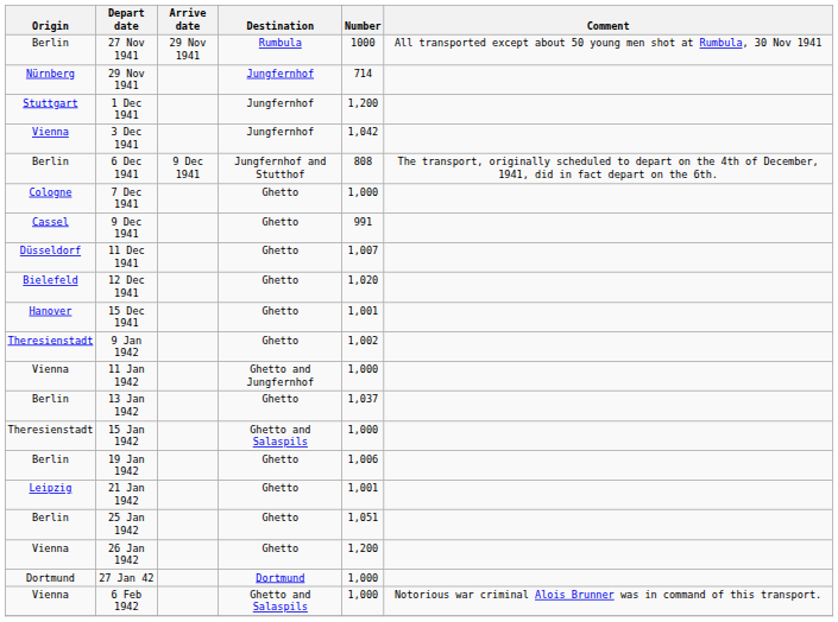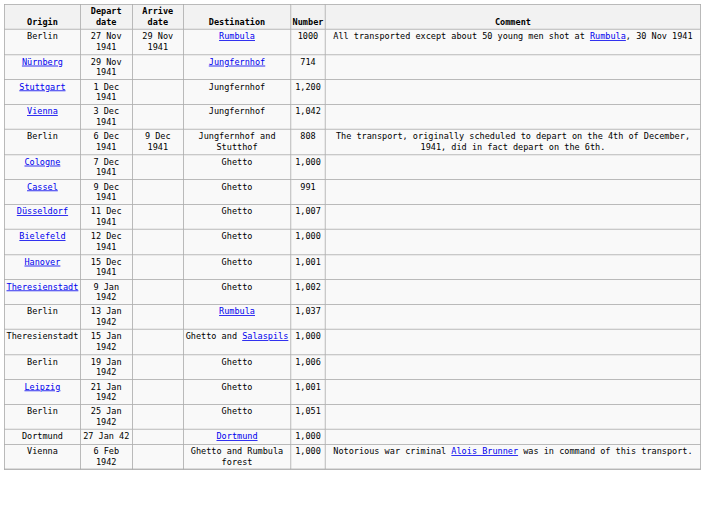12 Dec 1941 | Number: 1,020 -> 1,000
- row: Vienna | 11 Jan 1942 | Ghetto and Jungfernhof | 1,000
13 Jan 1942 | Destination: Ghetto -> Rumbula
- row: Vienna | 26 Jan 1942 | Ghetto | 1,200
6 Feb 1942 | Destination: Ghetto and Salaspils -> Ghetto and Rumbula forest
